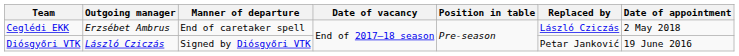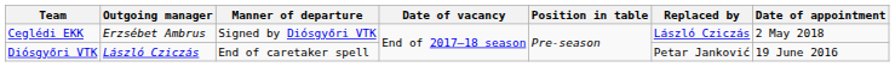Ceglédi EKK | Manner of departure: End of caretaker spell -> Signed by Diósgyőri VTK
Diósgyőri VTK | Manner of departure: Signed by Diósgyőri VTK -> End of caretaker spell
